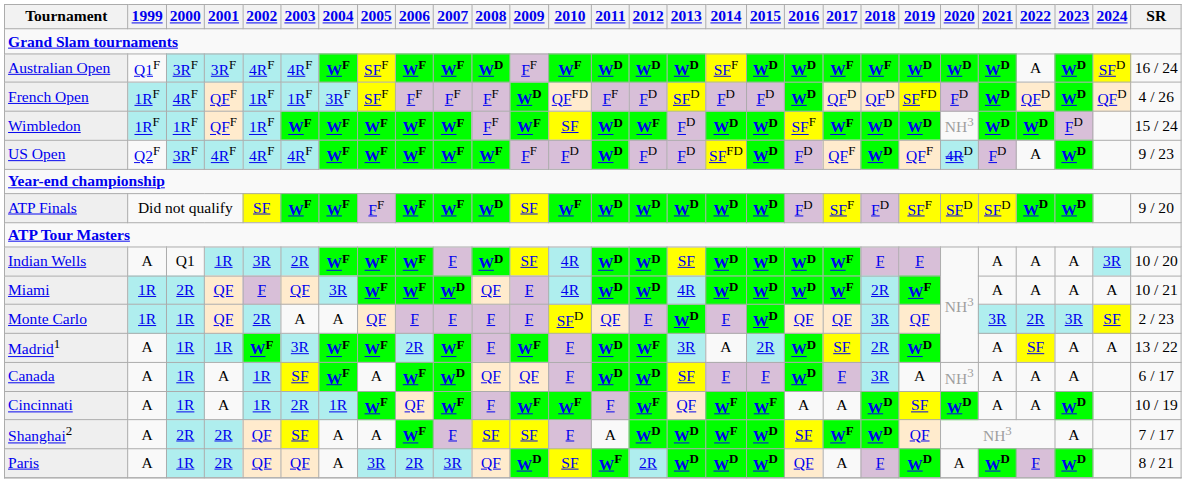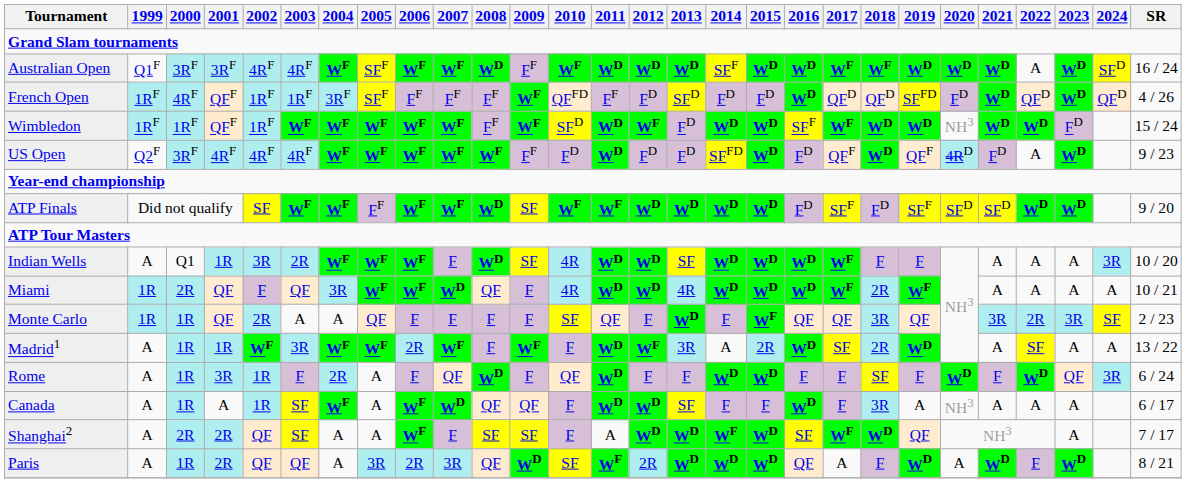French Open | 2009: WD -> WF
Wimbledon | 2010: SF -> SFD
ATP Finals | 2011: WD -> WF
Monte Carlo | 2010: SFD -> SF
Monte Carlo | 2015: WD -> WF
+ row: Rome | A | 1R | 3R | 1R | F | 2R | A | F | QF | WD | F | QF | WD | F | F | WD | WD | F | F | SF | F | WD | F | WD | QF | 3R | 6 / 24
- row: Cincinnati | A | 1R | A | 1R | 2R | 1R | WF | QF | WF | F | WF | WF | F | WF | QF | WF | WF | A | A | WD | SF | WD | A | A | WD | 10 / 19
